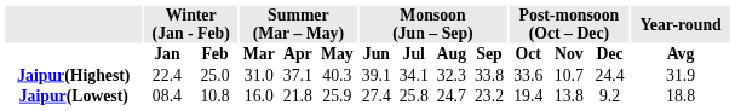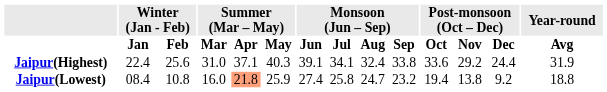Jaipur(Highest) | Winter (Jan - Feb) / Feb: 25.0 -> 25.6
Jaipur(Highest) | Monsoon (Jun – Sep) / Aug: 32.3 -> 32.4
Jaipur(Highest) | Post-monsoon (Oct – Dec) / Nov: 10.7 -> 29.2
Jaipur(Lowest) | Summer (Mar – May) / Apr: no background -> lightsalmon background
